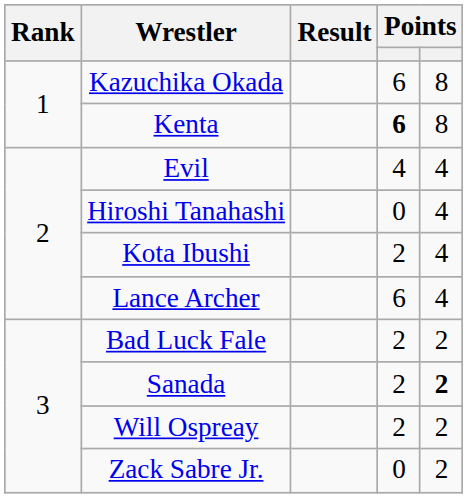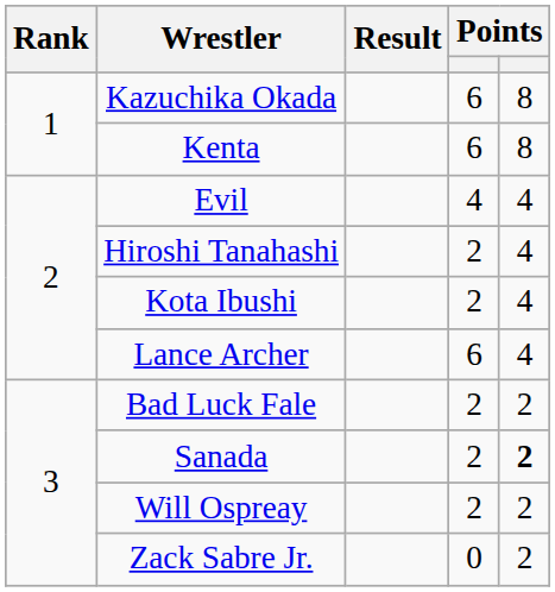Kenta | column 4: bold -> normal
Hiroshi Tanahashi | column 4: 0 -> 2
